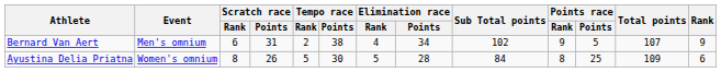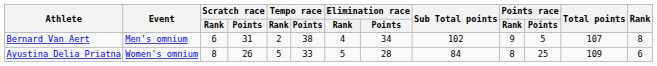Bernard Van Aert | Rank: 9 -> 8
Ayustina Delia Priatna | Tempo race / Points: 30 -> 33
